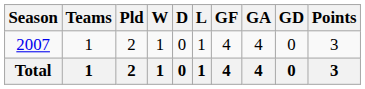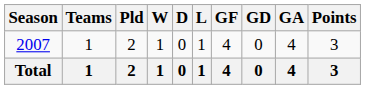columns swapped: GA <-> GD
